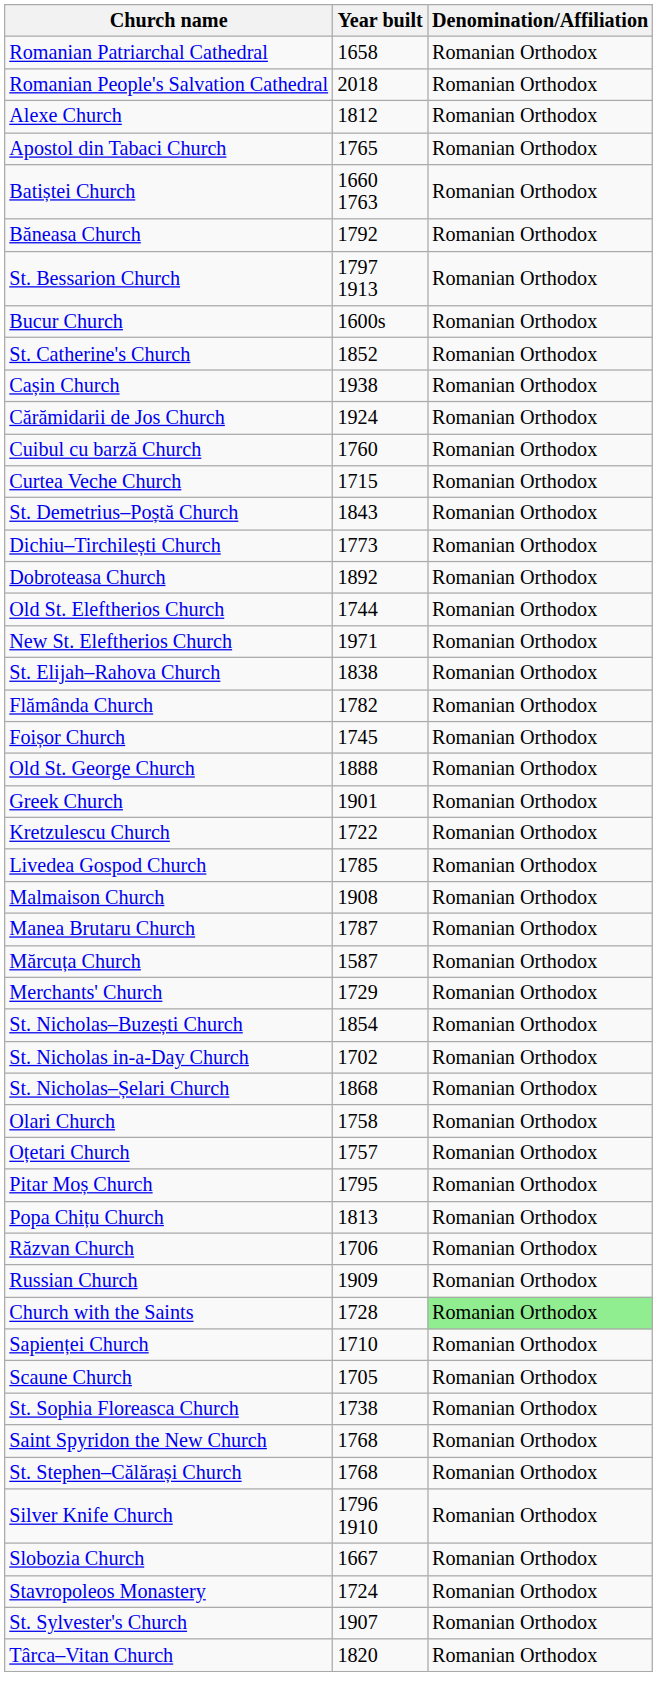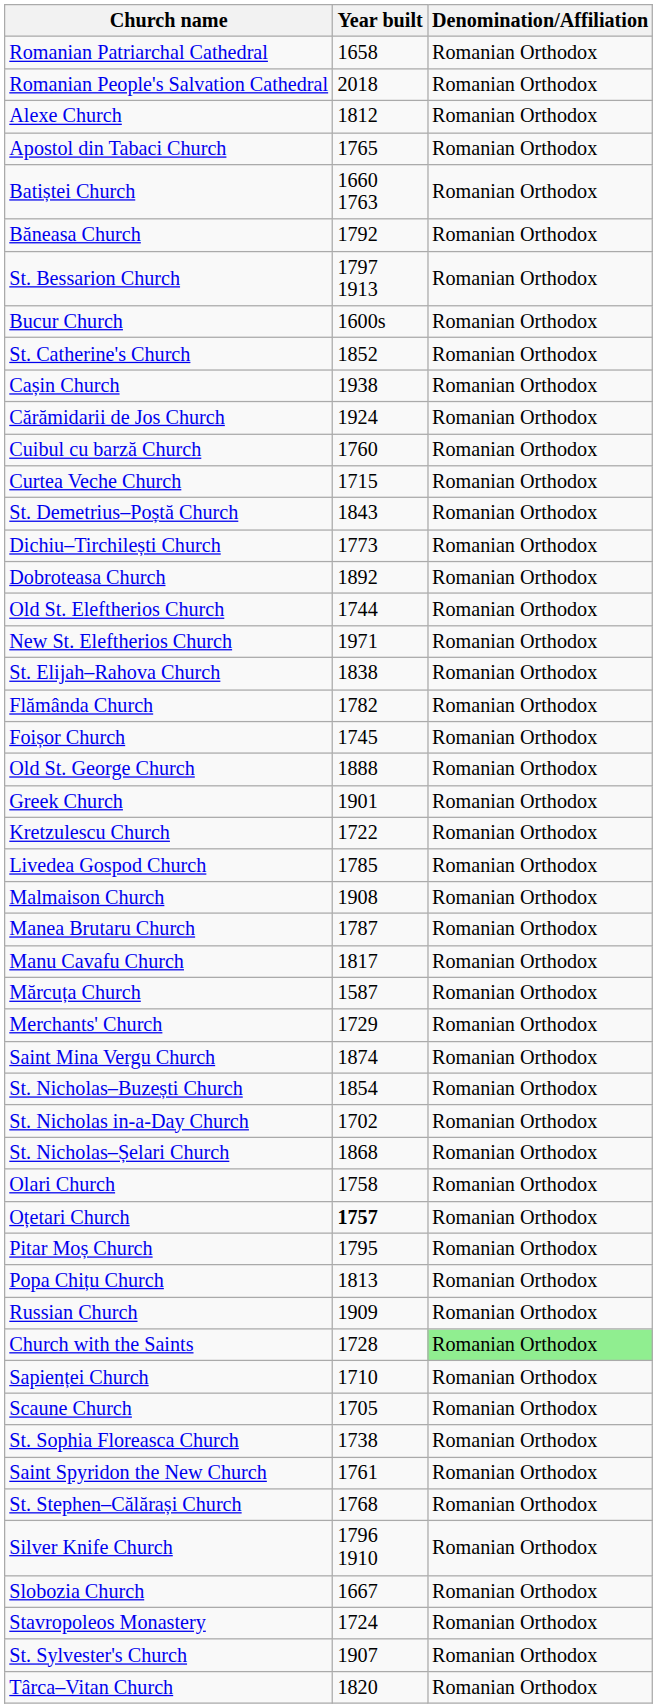+ row: Manu Cavafu Church | 1817 | Romanian Orthodox
+ row: Saint Mina Vergu Church | 1874 | Romanian Orthodox
Oțetari Church | Year built: normal -> bold
- row: Răzvan Church | 1706 | Romanian Orthodox
Saint Spyridon the New Church | Year built: 1768 -> 1761
